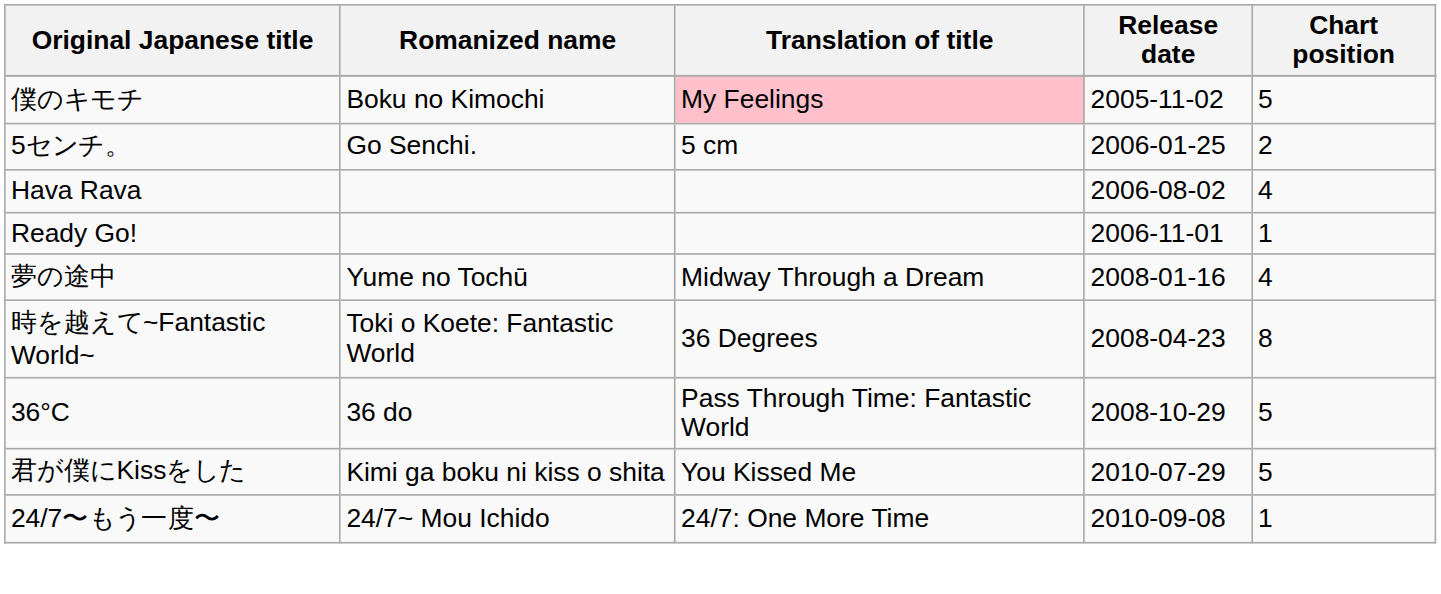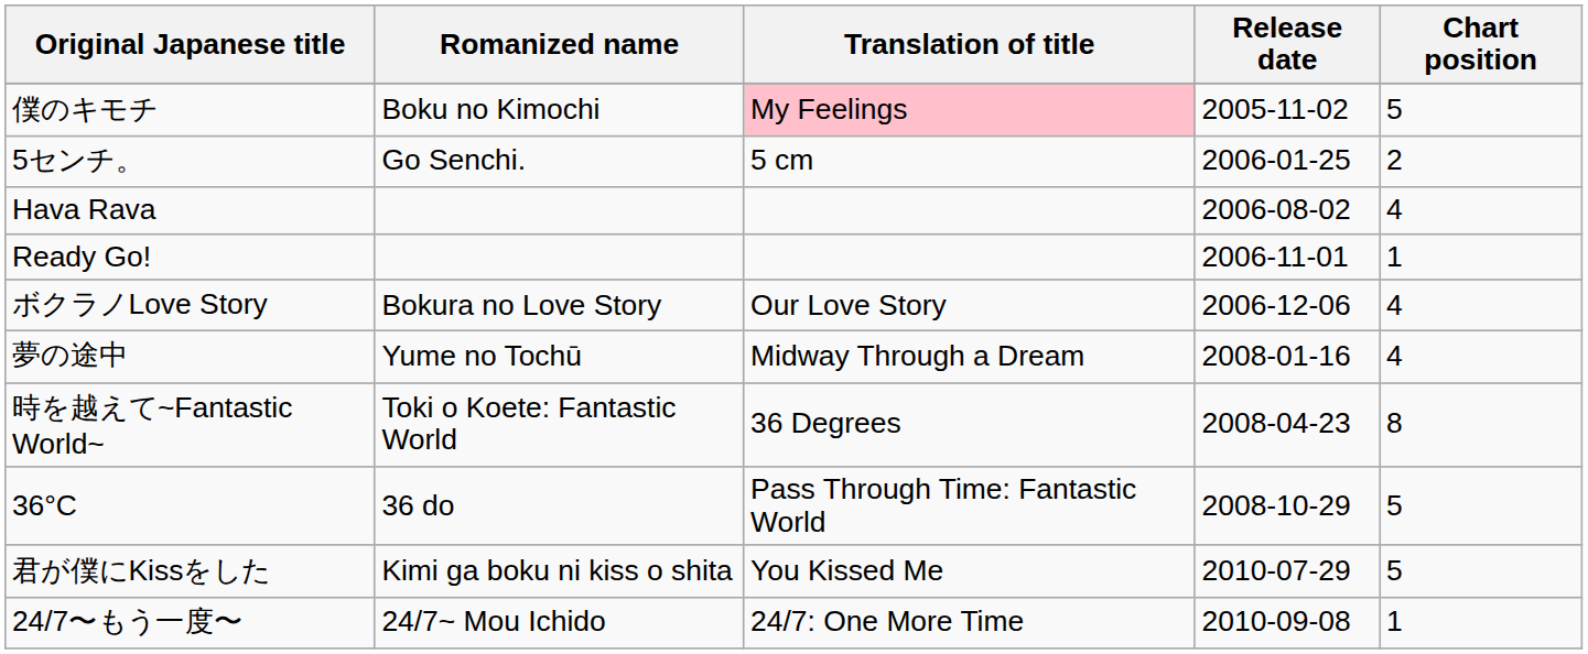+ row: ボクラノLove Story | Bokura no Love Story | Our Love Story | 2006-12-06 | 4
